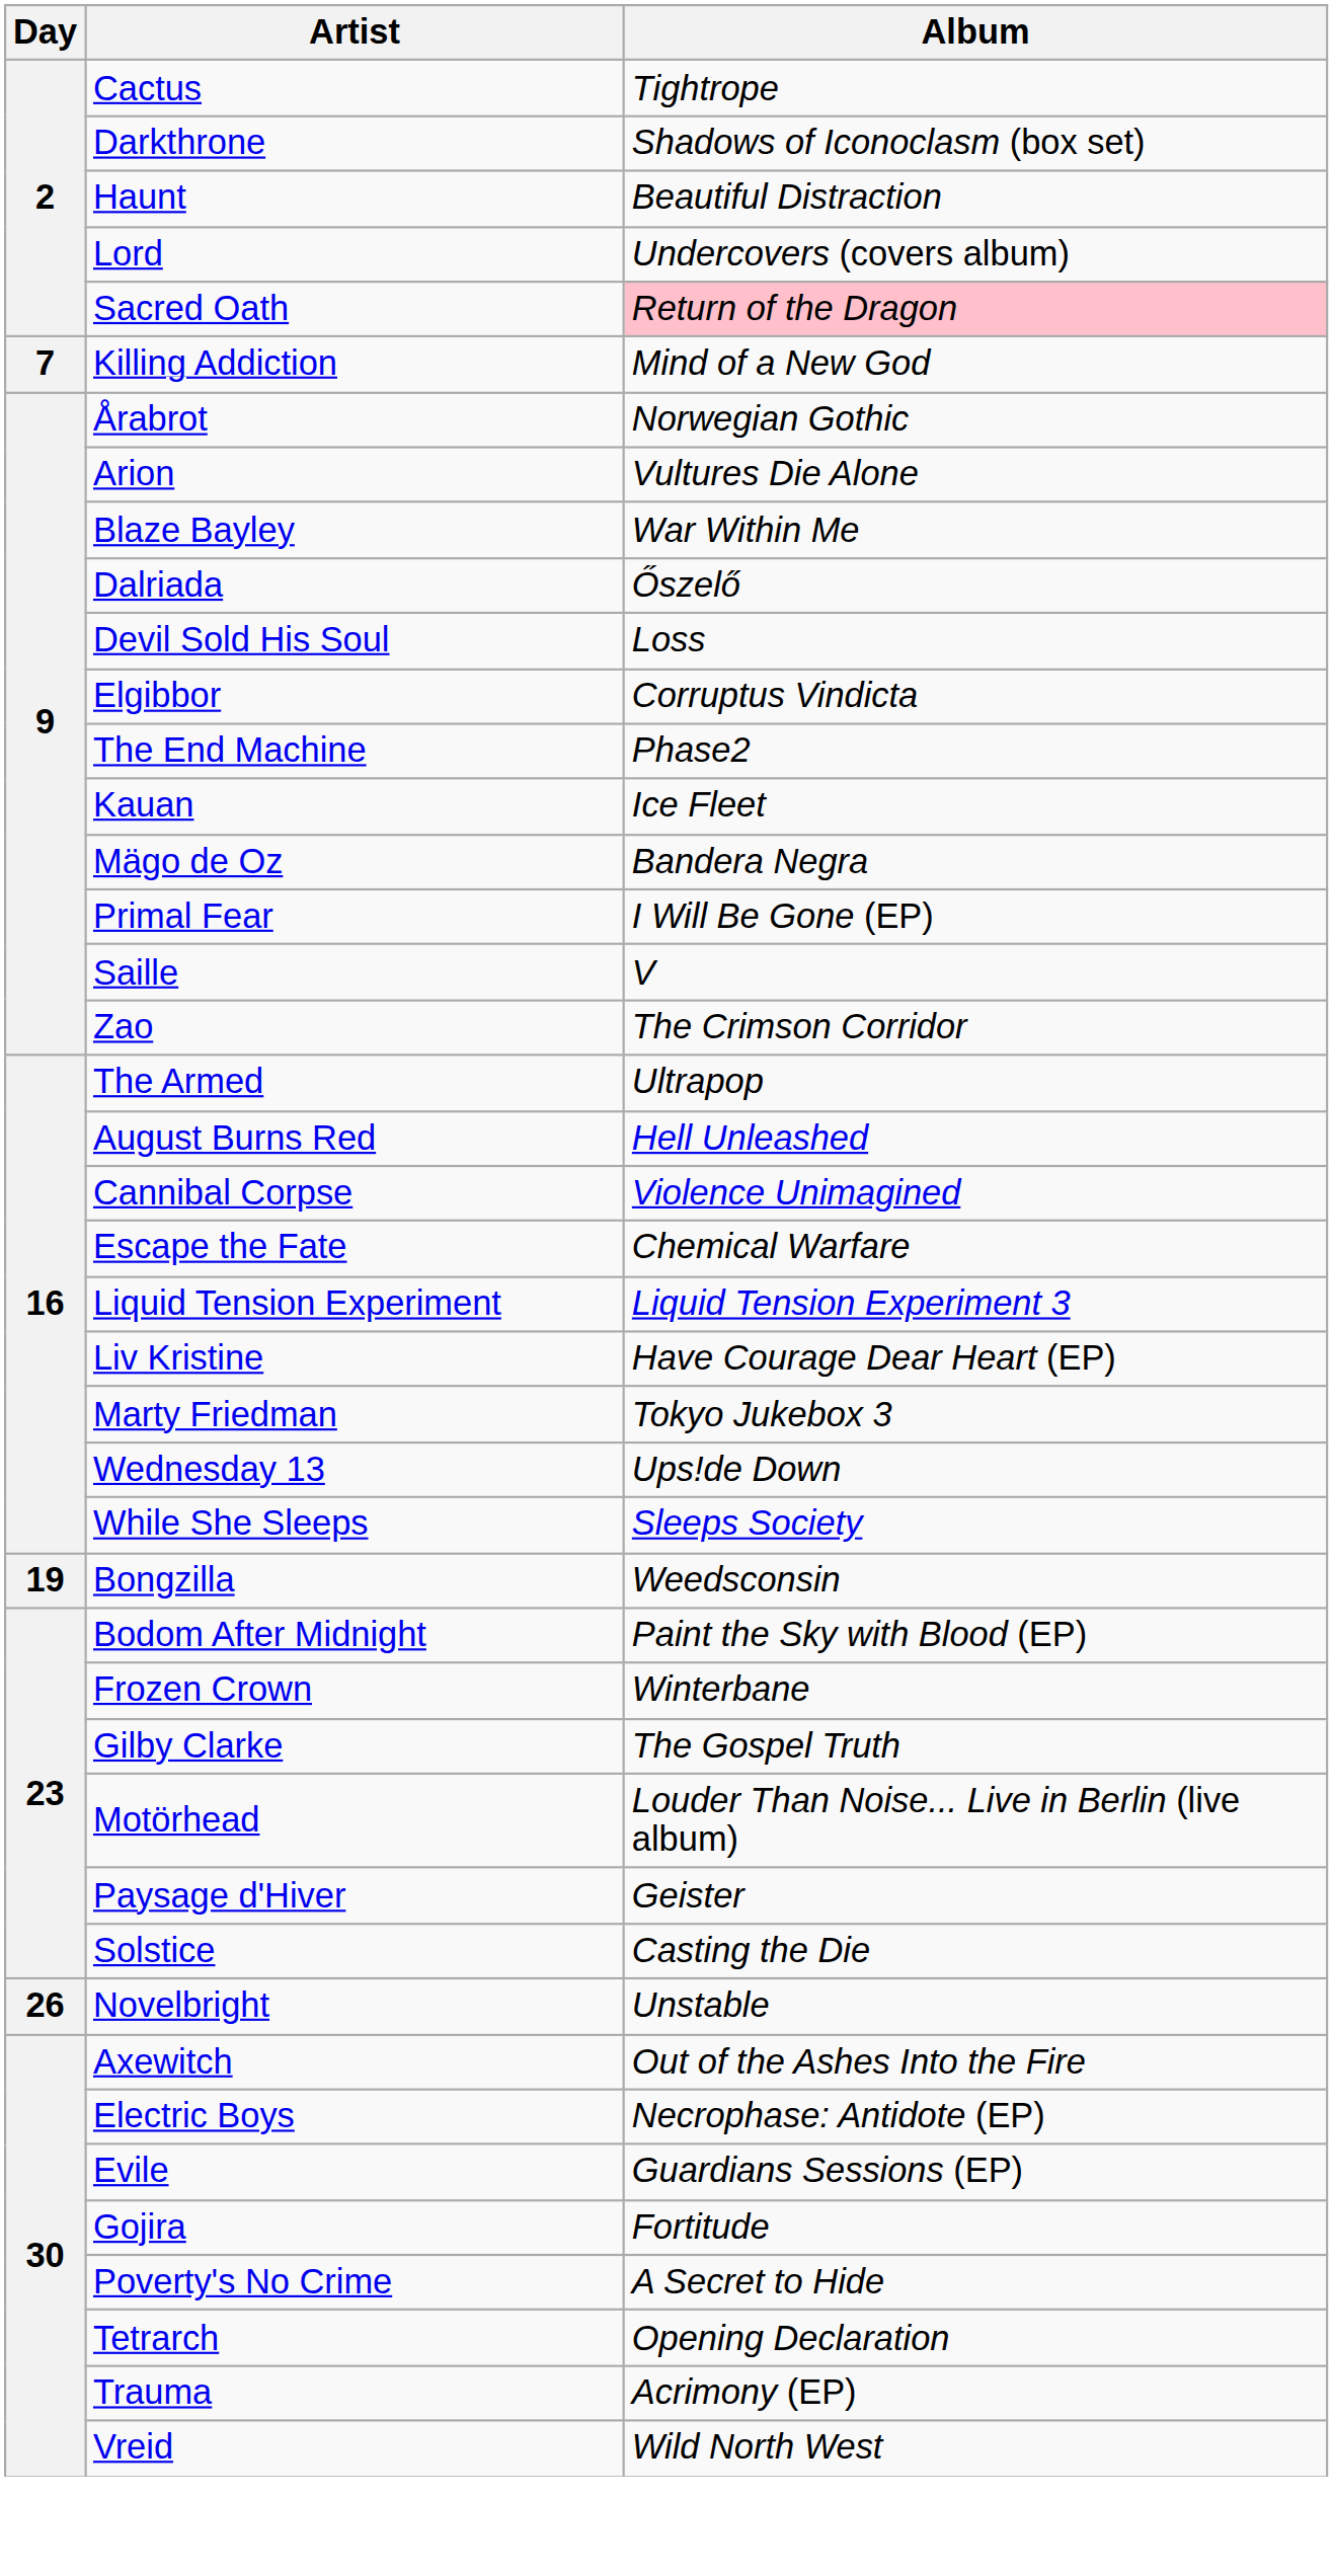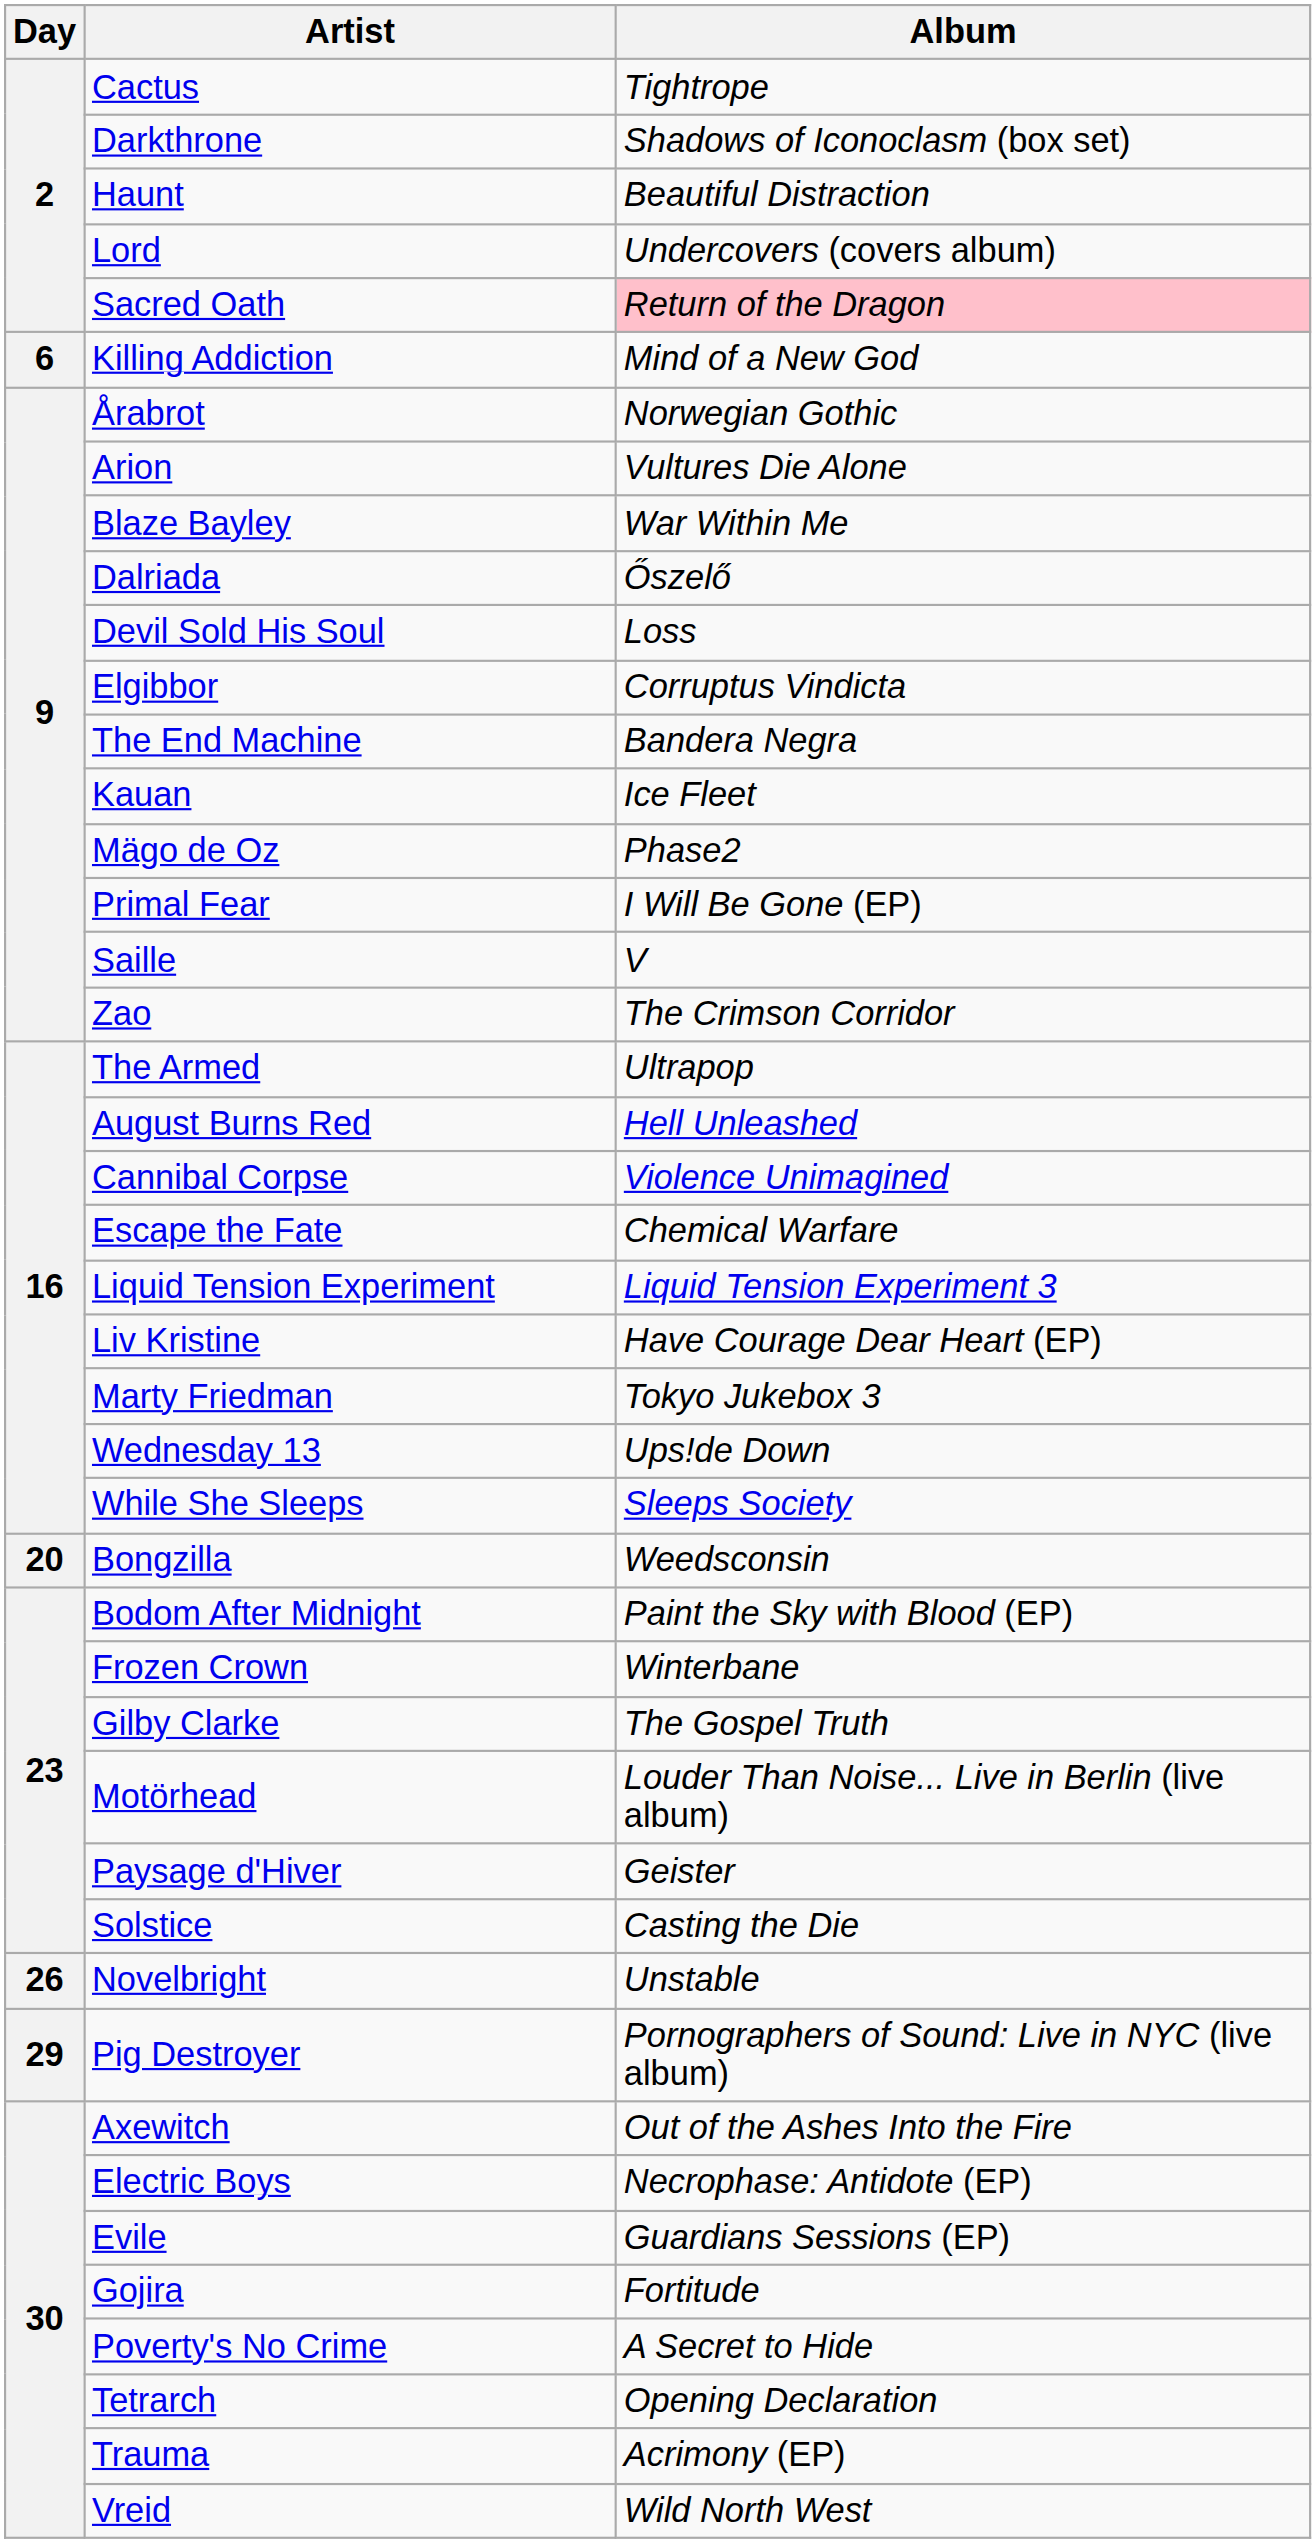Killing Addiction | Day: 7 -> 6
The End Machine | Album: Phase2 -> Bandera Negra
Mägo de Oz | Album: Bandera Negra -> Phase2
Bongzilla | Day: 19 -> 20
+ row: 29 | Pig Destroyer | Pornographers of Sound: Live in NYC (live album)
